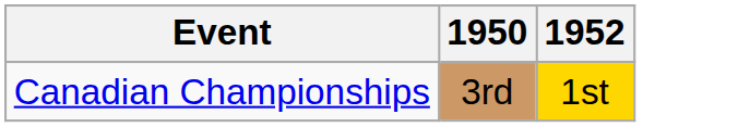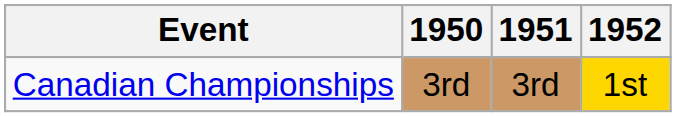+ column: 1951 | 3rd
